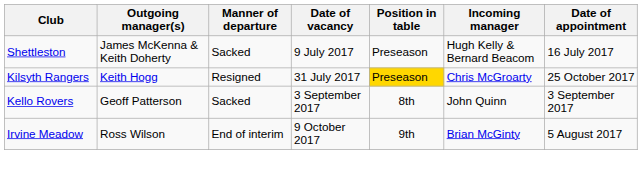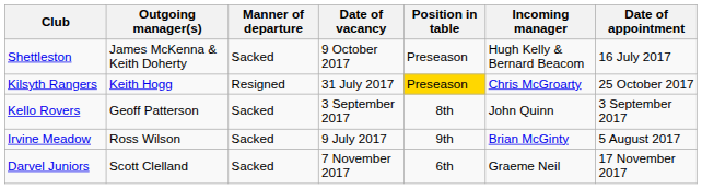Shettleston | Date of vacancy: 9 July 2017 -> 9 October 2017
Irvine Meadow | Manner of departure: End of interim -> Sacked
Irvine Meadow | Date of vacancy: 9 October 2017 -> 9 July 2017
+ row: Darvel Juniors | Scott Clelland | Sacked | 7 November 2017 | 6th | Graeme Neil | 17 November 2017
